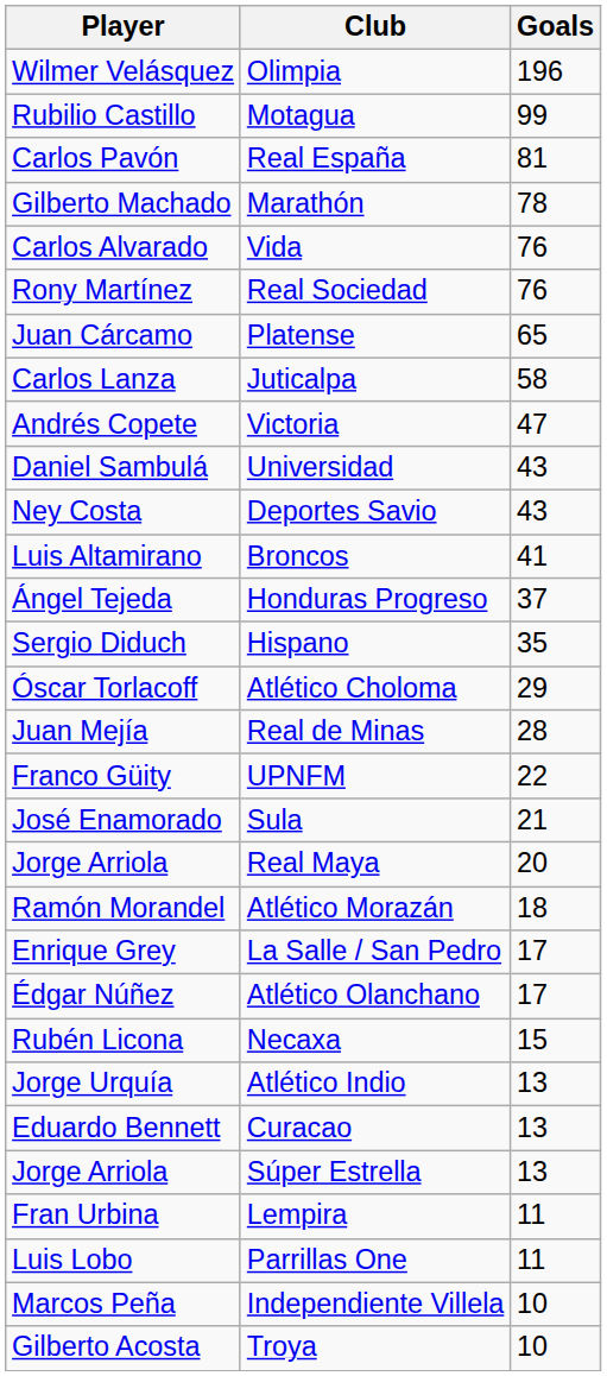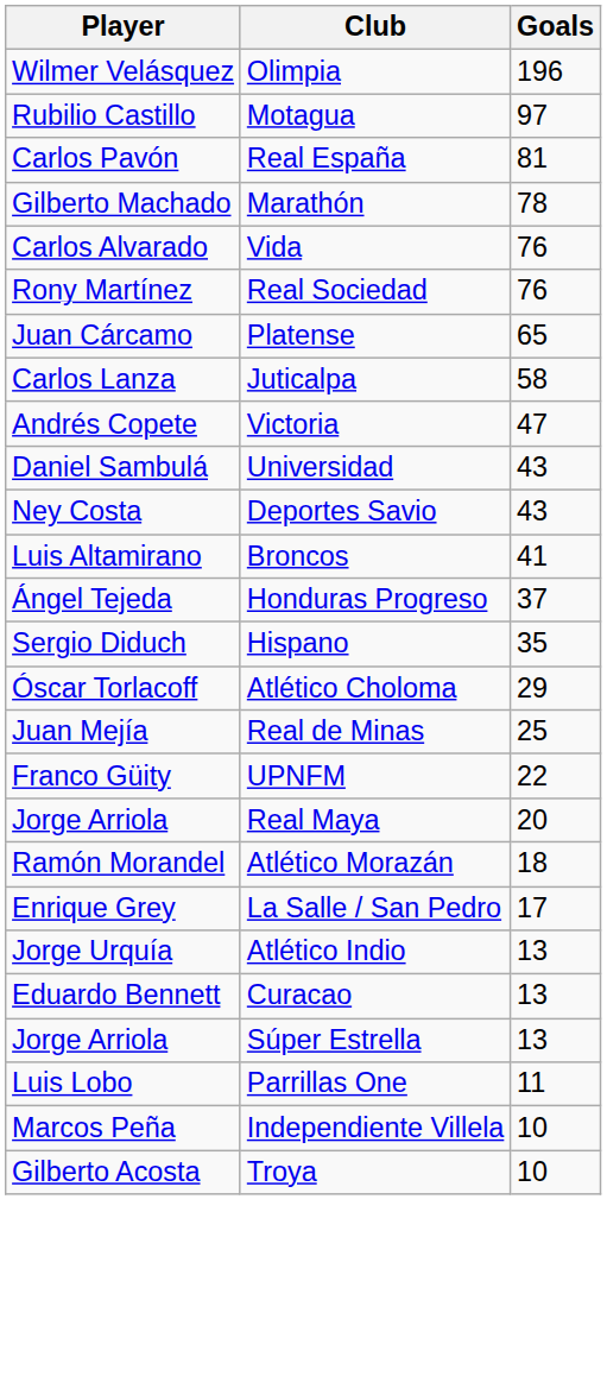Motagua | Goals: 99 -> 97
Real de Minas | Goals: 28 -> 25
- row: José Enamorado | Sula | 21
- row: Édgar Núñez | Atlético Olanchano | 17
- row: Rubén Licona | Necaxa | 15
- row: Fran Urbina | Lempira | 11
